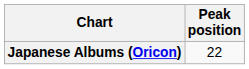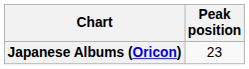Japanese Albums (Oricon) | Peak position: 22 -> 23
